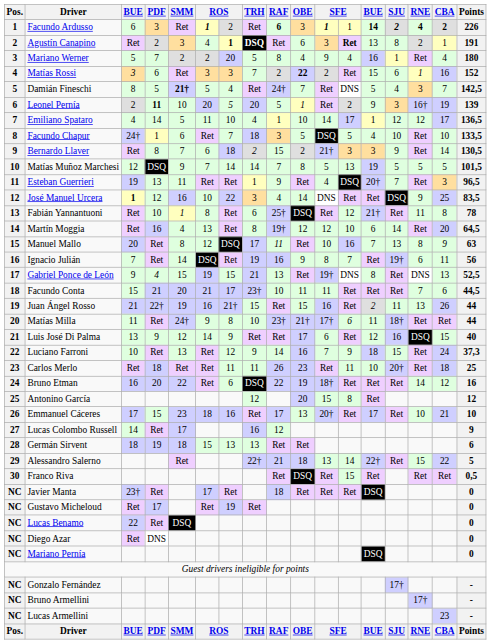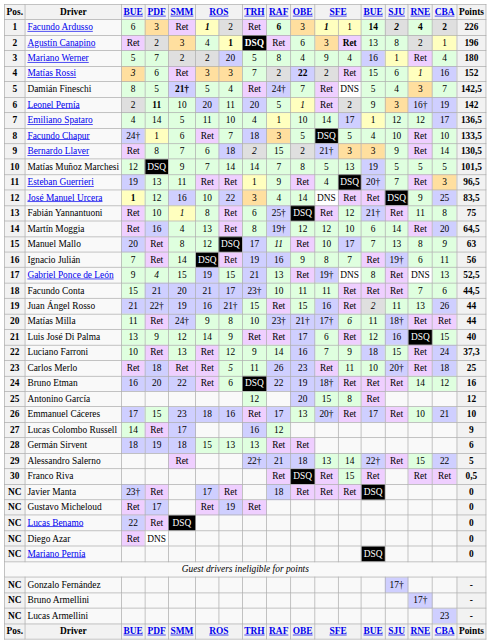Agustín Canapino | Points: 191 -> 196
Leonel Pernía | column 7: 5 -> 11
Leonel Pernía | Points: 139 -> 142
Fabián Yannantuoni | Points: 78 -> 75
Manuel Mallo | column 12: 16 -> 17
Carlos Merlo | column 7: 11 -> 5
